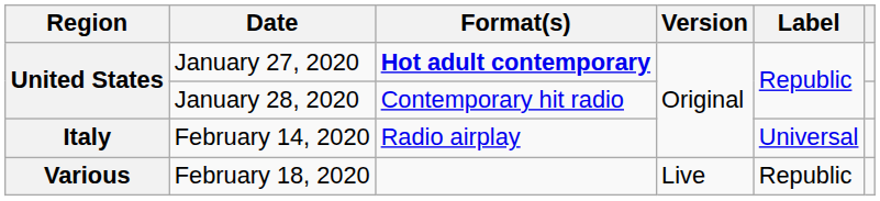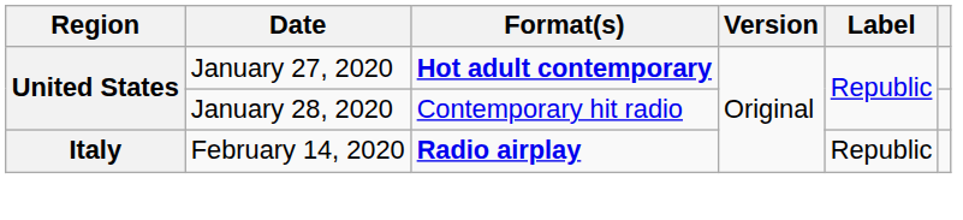February 14, 2020 | Format(s): normal -> bold
February 14, 2020 | Label: Universal -> Republic
- row: Various | February 18, 2020 | Live | Republic
